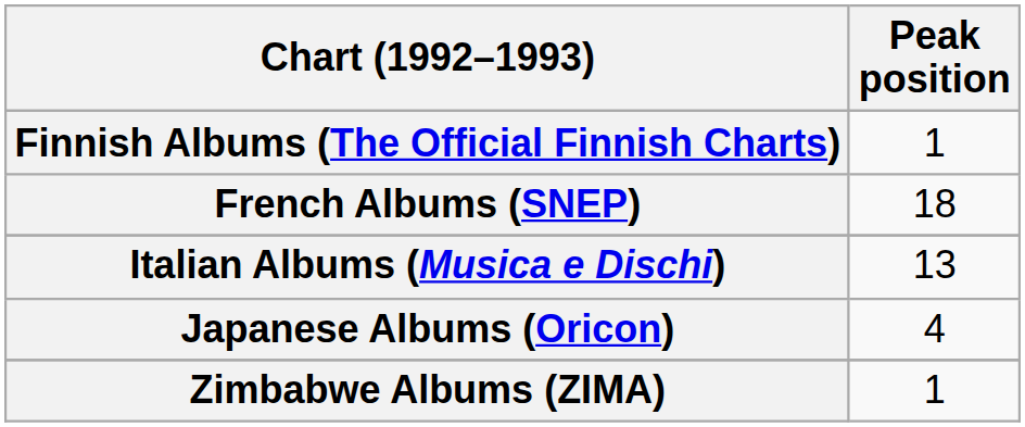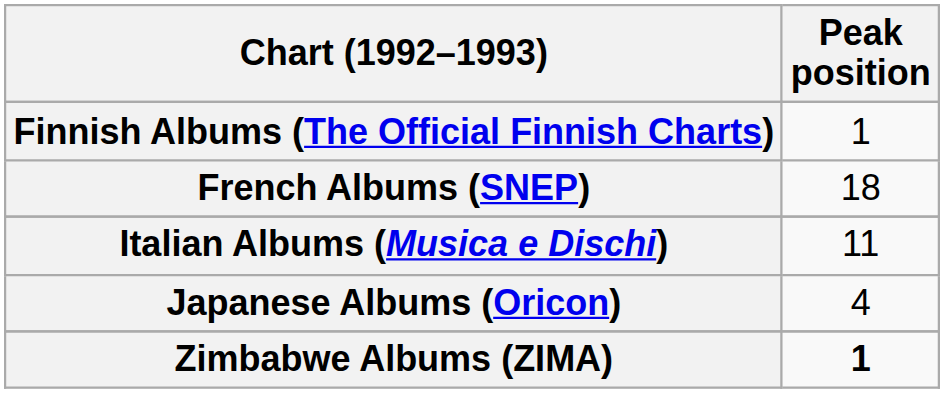Italian Albums (Musica e Dischi) | Peak position: 13 -> 11
Zimbabwe Albums (ZIMA) | Peak position: normal -> bold
